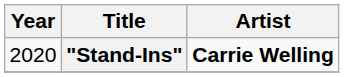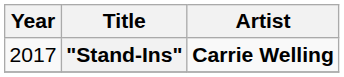"Stand-Ins" | Year: 2020 -> 2017
